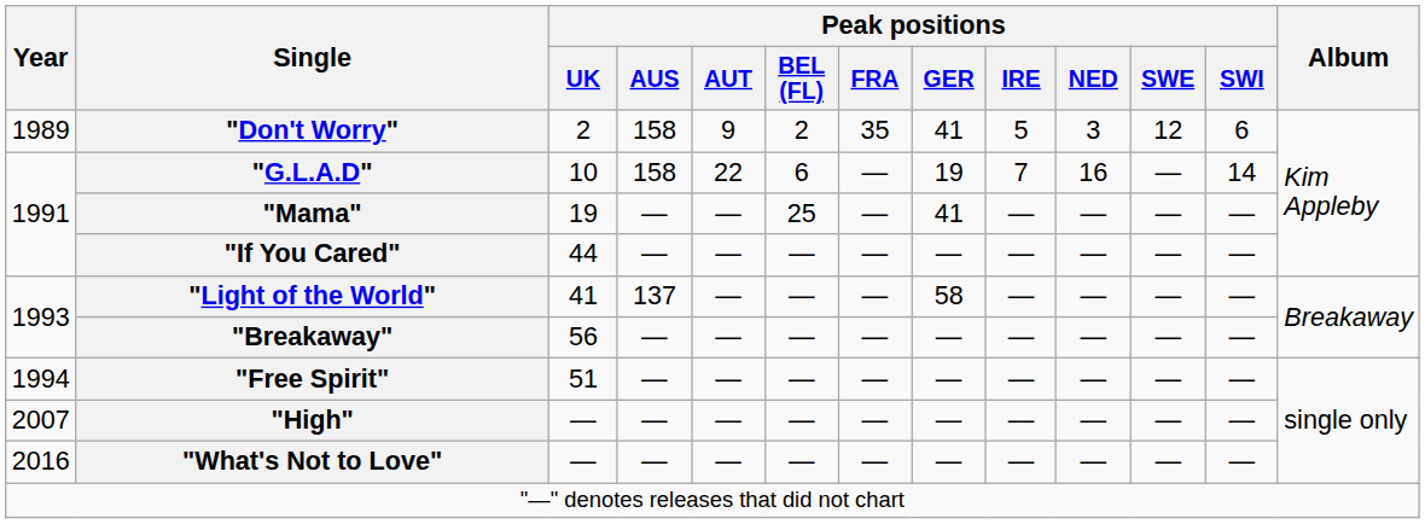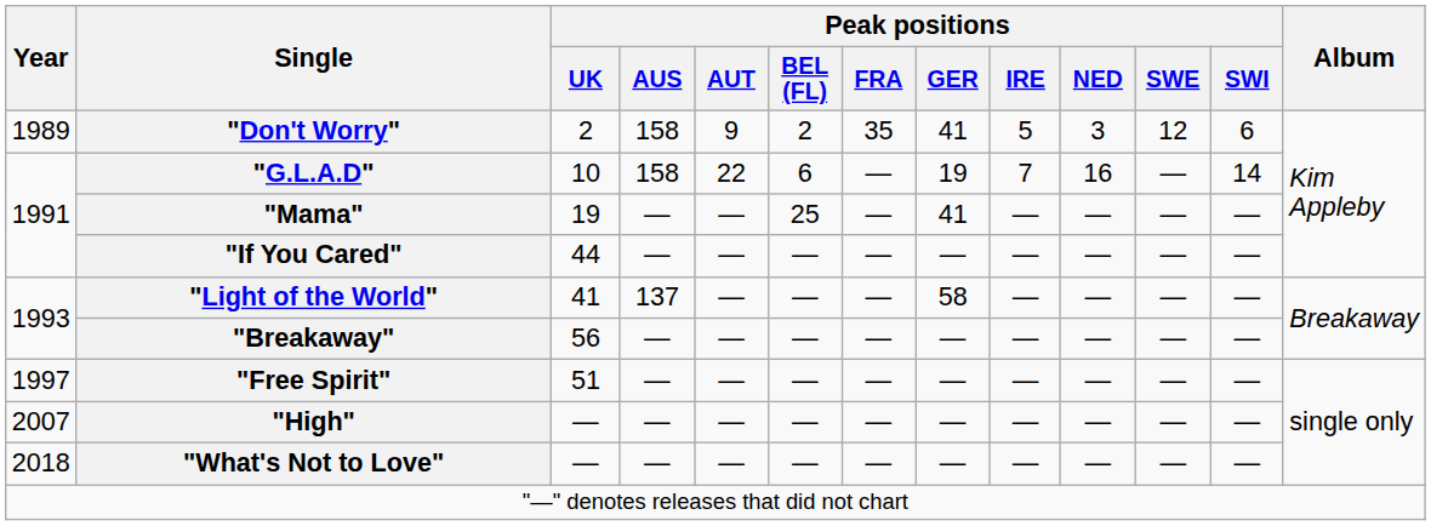"Free Spirit" | Year: 1994 -> 1997
"What's Not to Love" | Year: 2016 -> 2018
